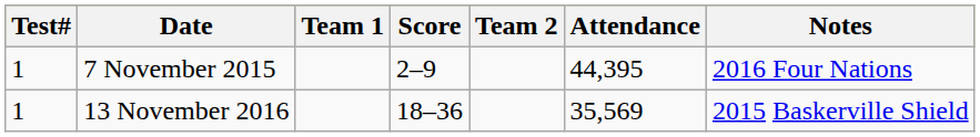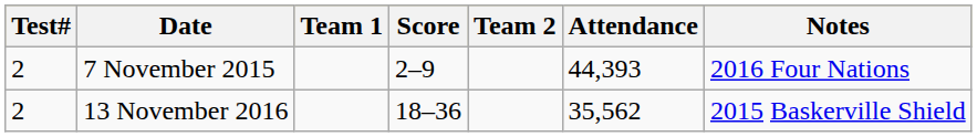7 November 2015 | Test#: 1 -> 2
7 November 2015 | Attendance: 44,395 -> 44,393
13 November 2016 | Test#: 1 -> 2
13 November 2016 | Attendance: 35,569 -> 35,562
